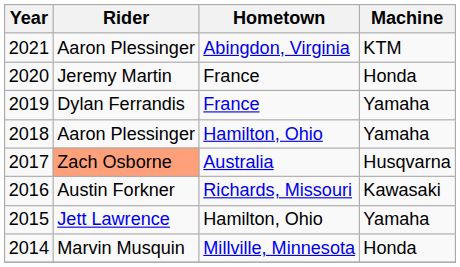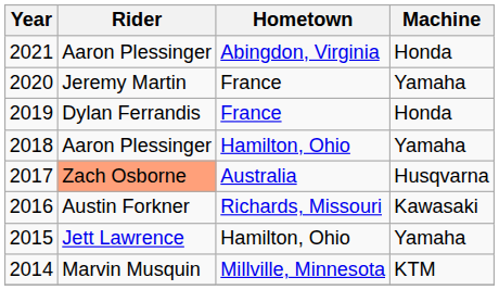2021 | Machine: KTM -> Honda
2020 | Machine: Honda -> Yamaha
2019 | Machine: Yamaha -> Honda
2014 | Machine: Honda -> KTM
